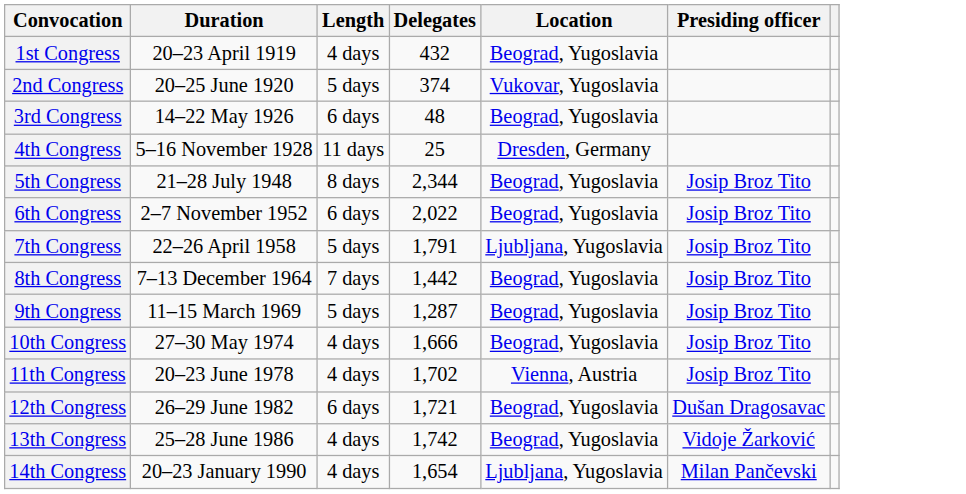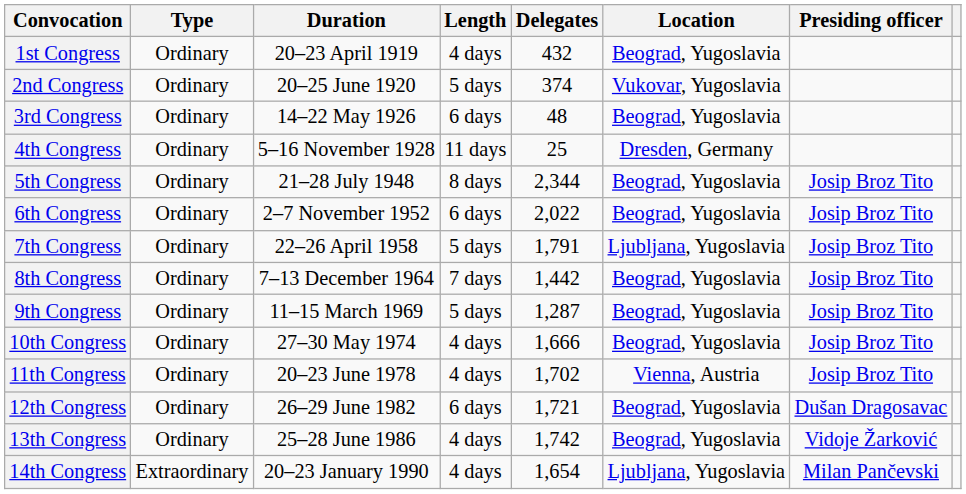+ column: Type | Ordinary | Ordinary | Ordinary | Ordinary | Ordinary | Ordinary | Ordinary | Ordinary | Ordinary | Ordinary | Ordinary | Ordinary | Ordinary | Extraordinary
